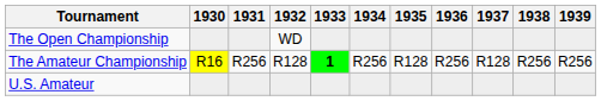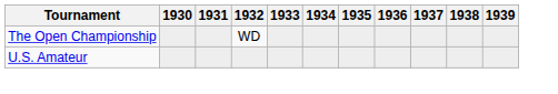- row: The Amateur Championship | R16 | R256 | R128 | 1 | R256 | R128 | R256 | R128 | R256 | R256
